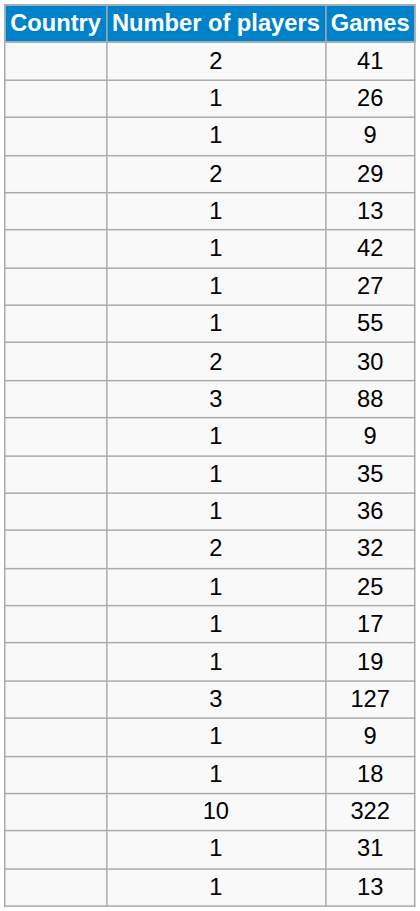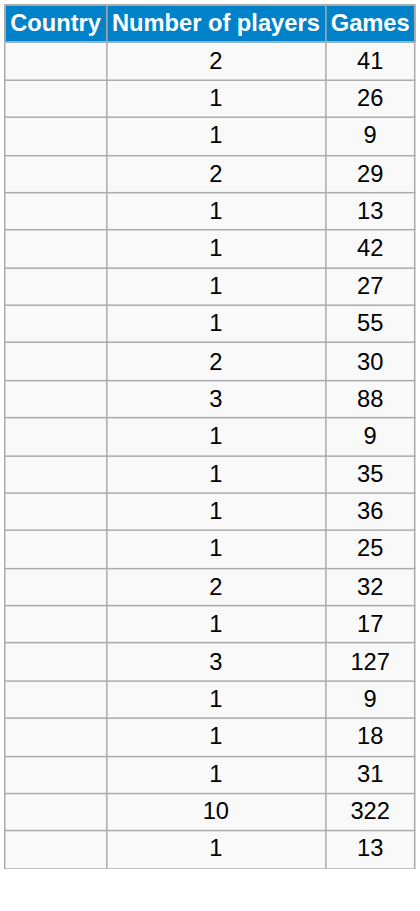rows swapped: 25 <-> 32
- row: 1 | 19
rows swapped: 31 <-> 322
